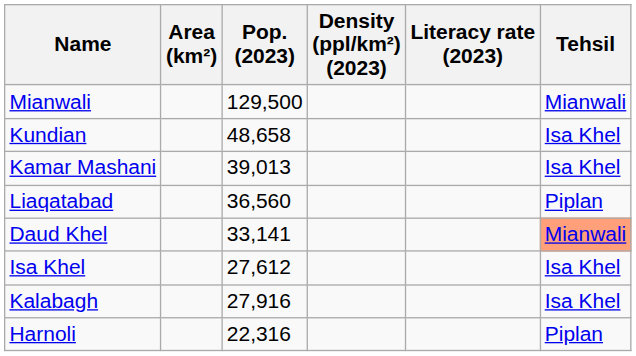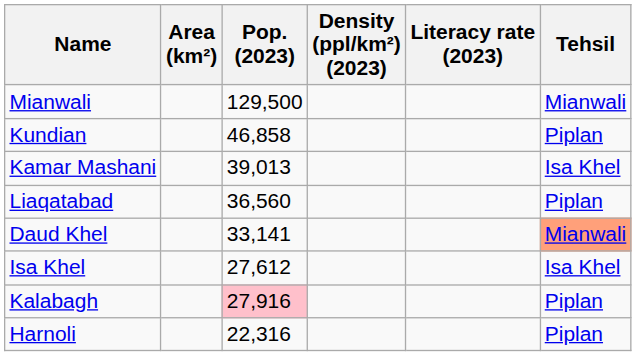Kundian | Pop. (2023): 48,658 -> 46,858
Kundian | Tehsil: Isa Khel -> Piplan
Kalabagh | Pop. (2023): no background -> pink background
Kalabagh | Tehsil: Isa Khel -> Piplan
